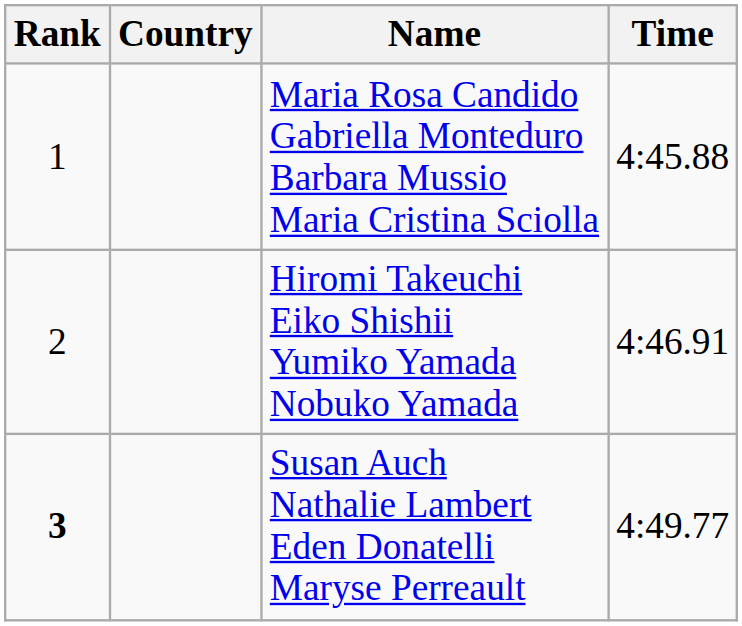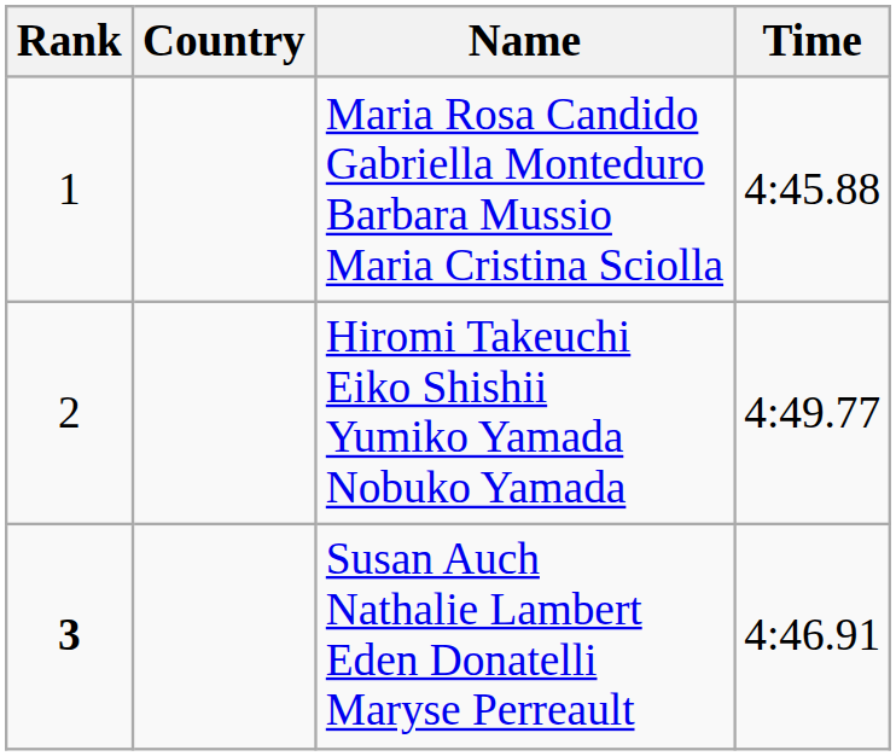Hiromi Takeuchi Eiko Shishii Yumiko Yamada Nobuko Yamada | Time: 4:46.91 -> 4:49.77
Susan Auch Nathalie Lambert Eden Donatelli Maryse Perreault | Time: 4:49.77 -> 4:46.91
